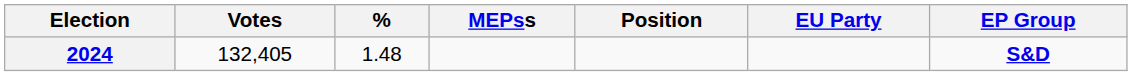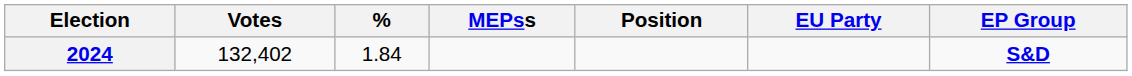2024 | Votes: 132,405 -> 132,402
2024 | %: 1.48 -> 1.84
